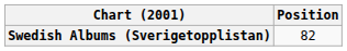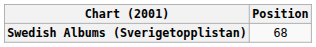Swedish Albums (Sverigetopplistan) | Position: 82 -> 68
